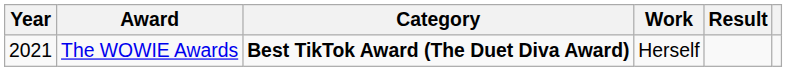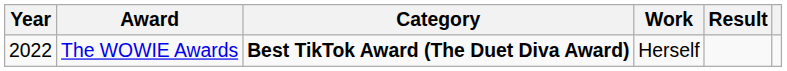The WOWIE Awards | Year: 2021 -> 2022
